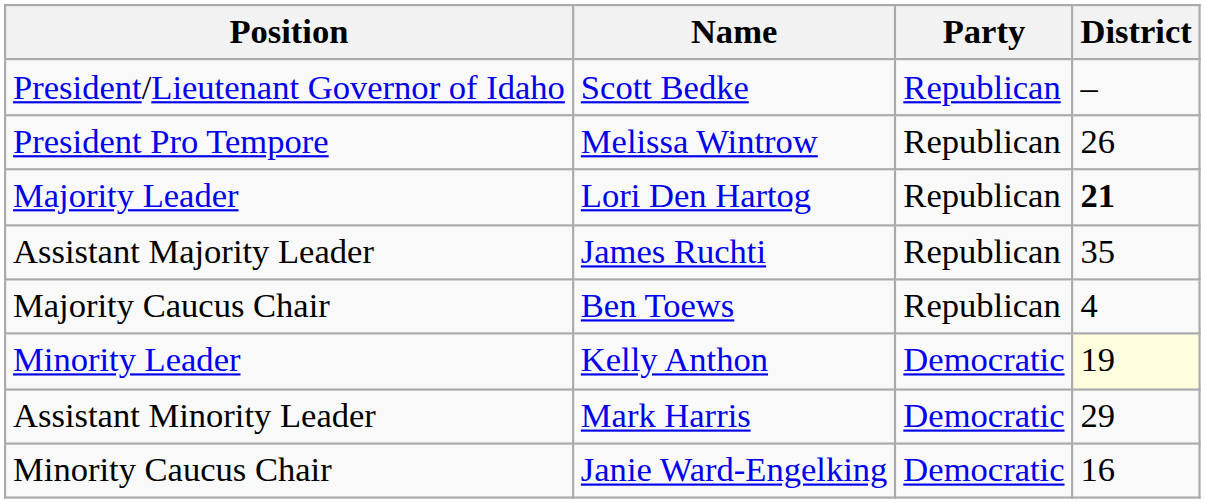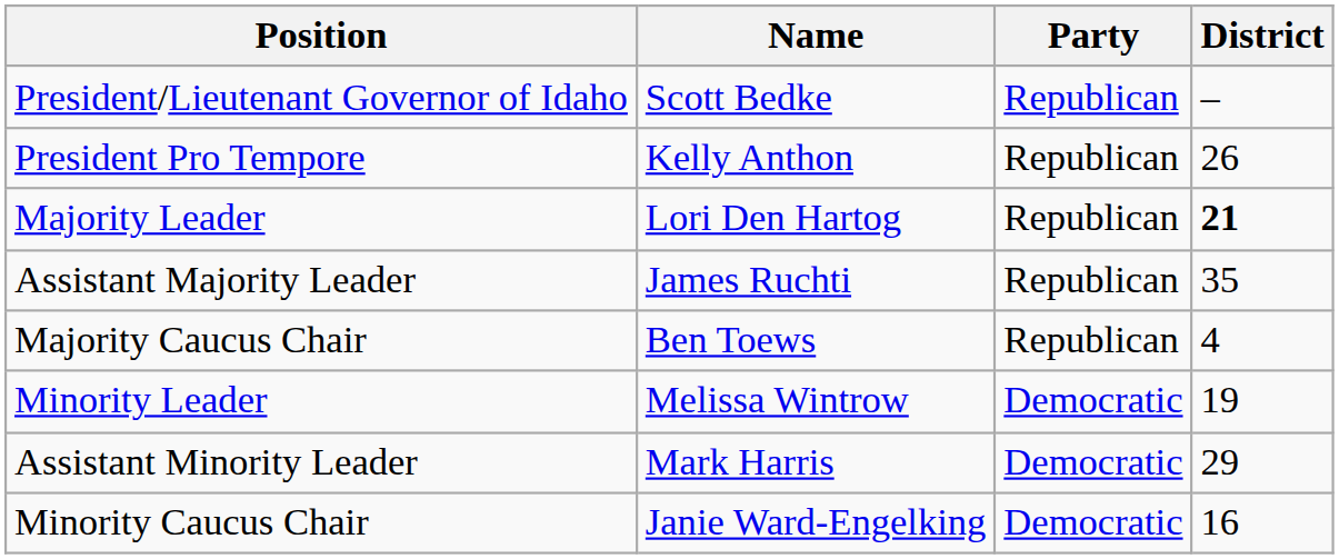President Pro Tempore | Name: Melissa Wintrow -> Kelly Anthon
Minority Leader | Name: Kelly Anthon -> Melissa Wintrow
Minority Leader | District: lightyellow background -> no background
